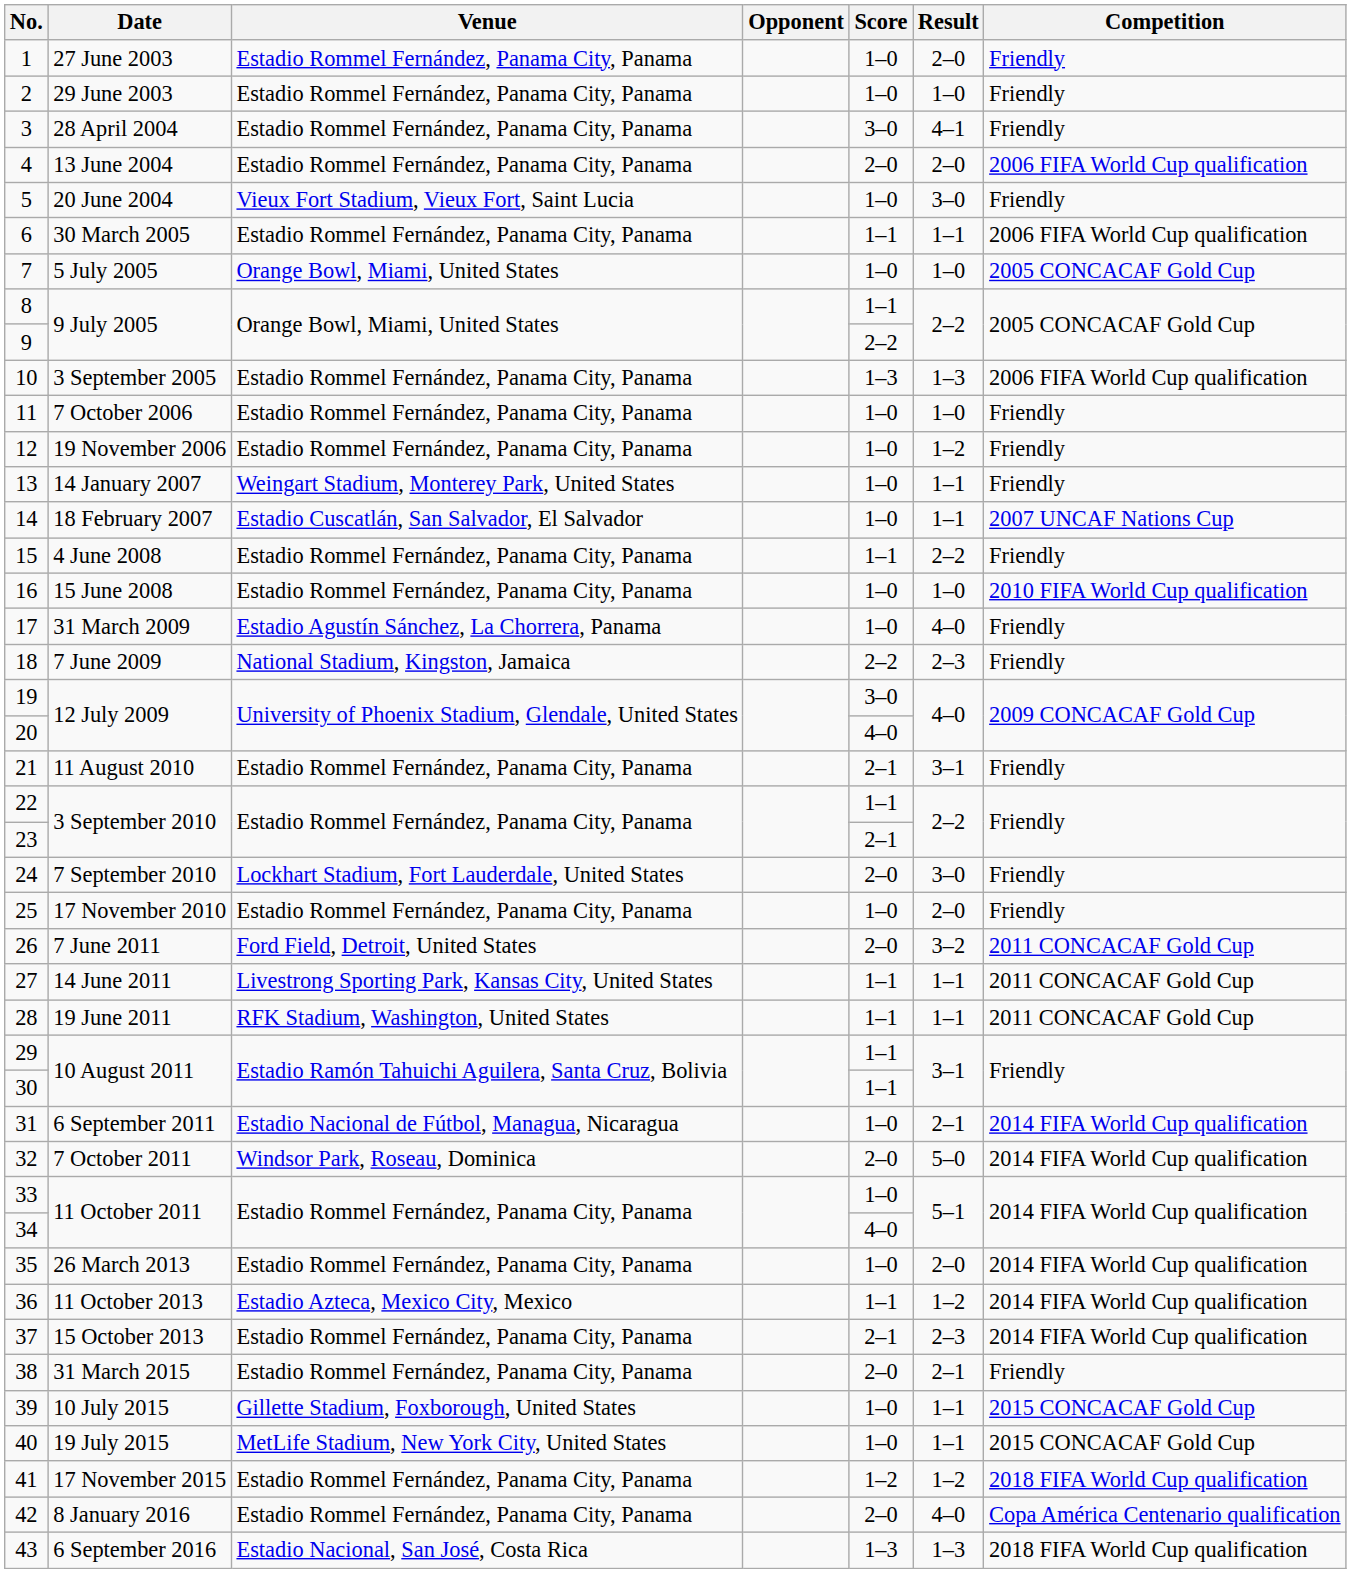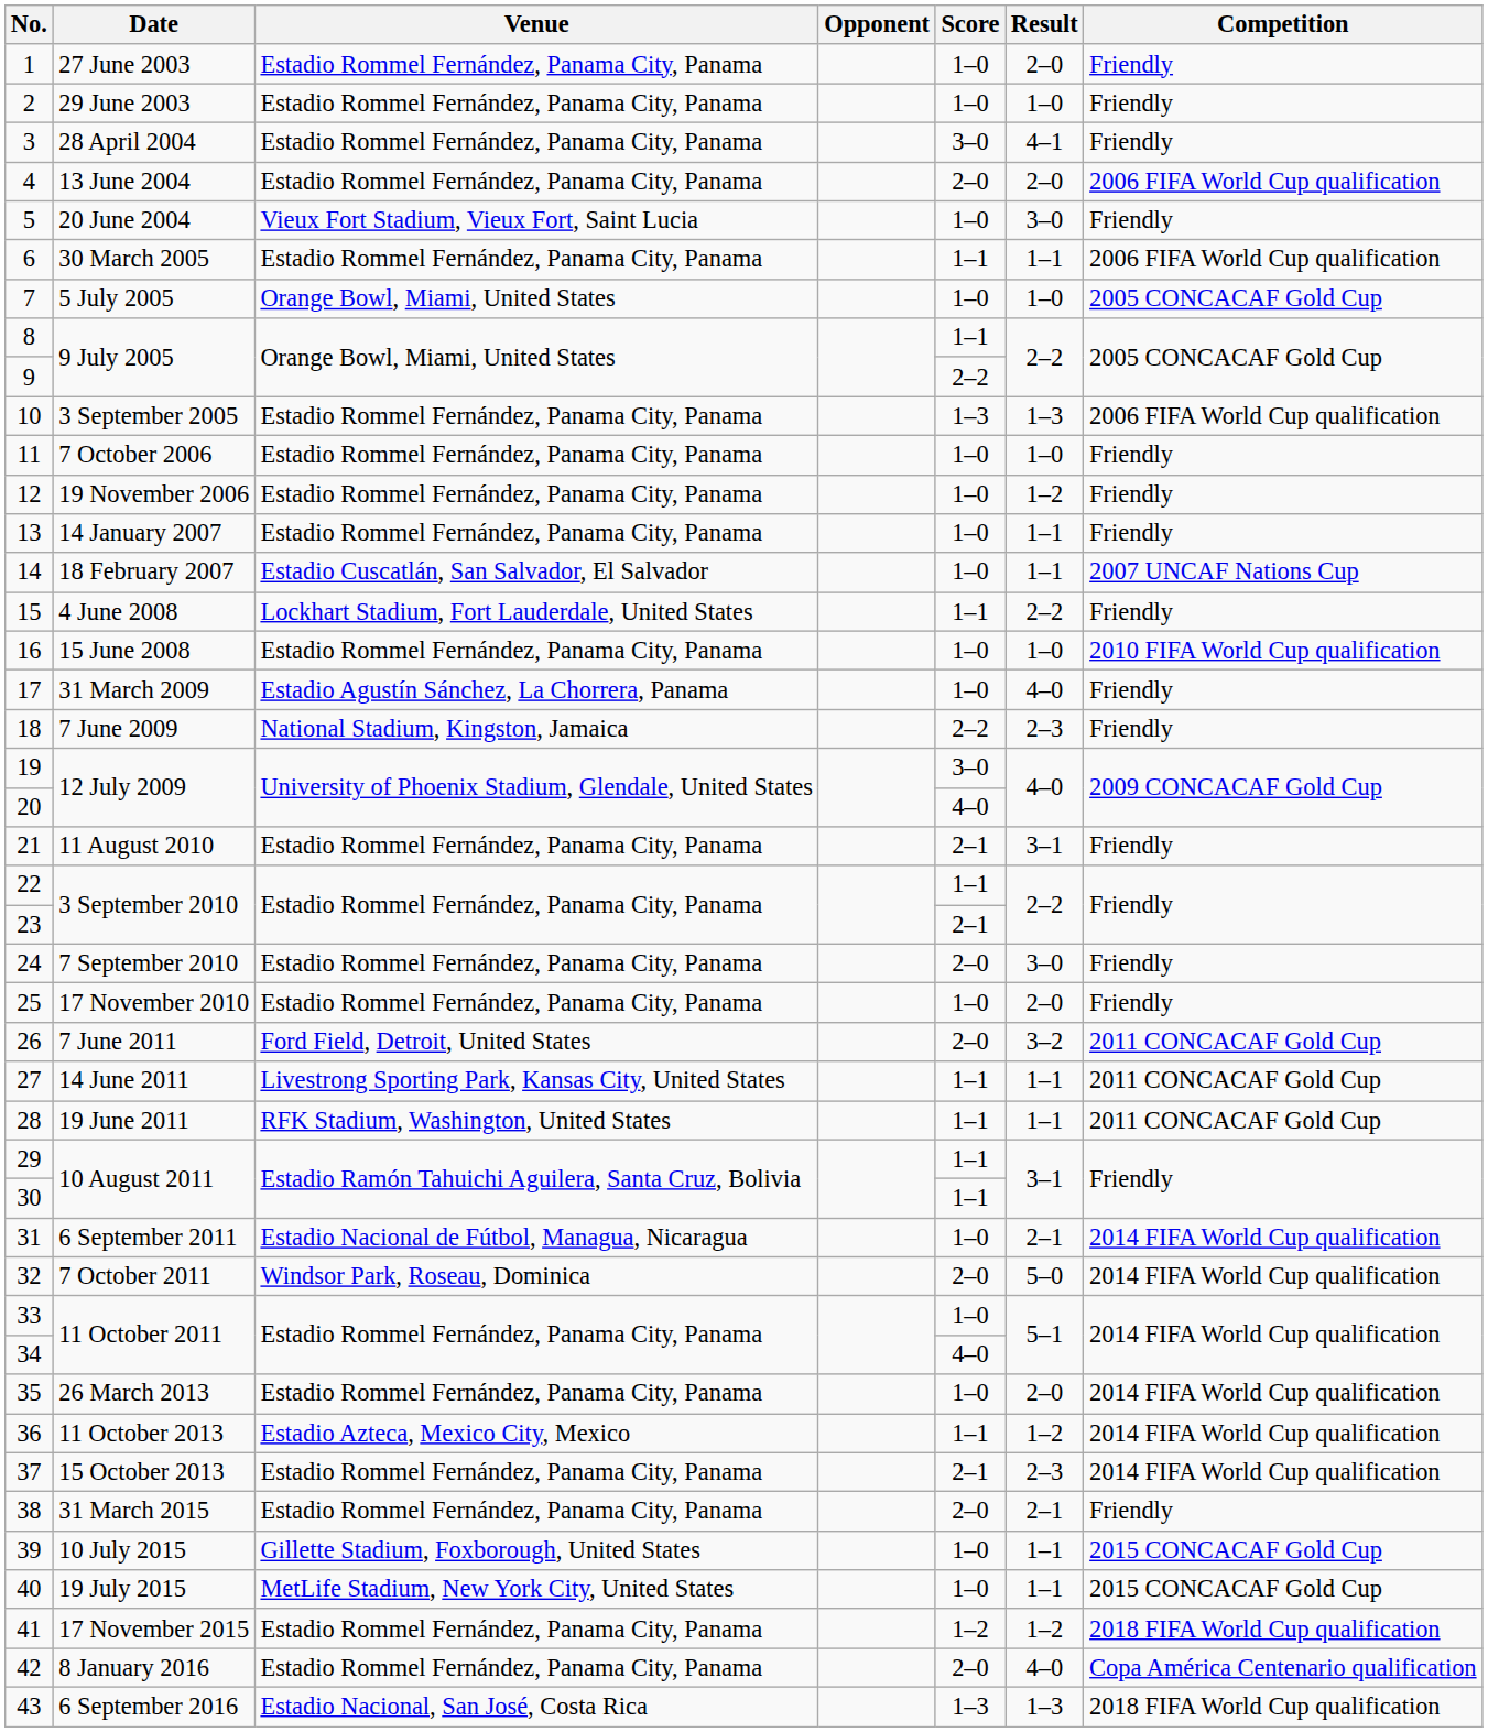13 | Venue: Weingart Stadium, Monterey Park, United States -> Estadio Rommel Fernández, Panama City, Panama
15 | Venue: Estadio Rommel Fernández, Panama City, Panama -> Lockhart Stadium, Fort Lauderdale, United States
24 | Venue: Lockhart Stadium, Fort Lauderdale, United States -> Estadio Rommel Fernández, Panama City, Panama
